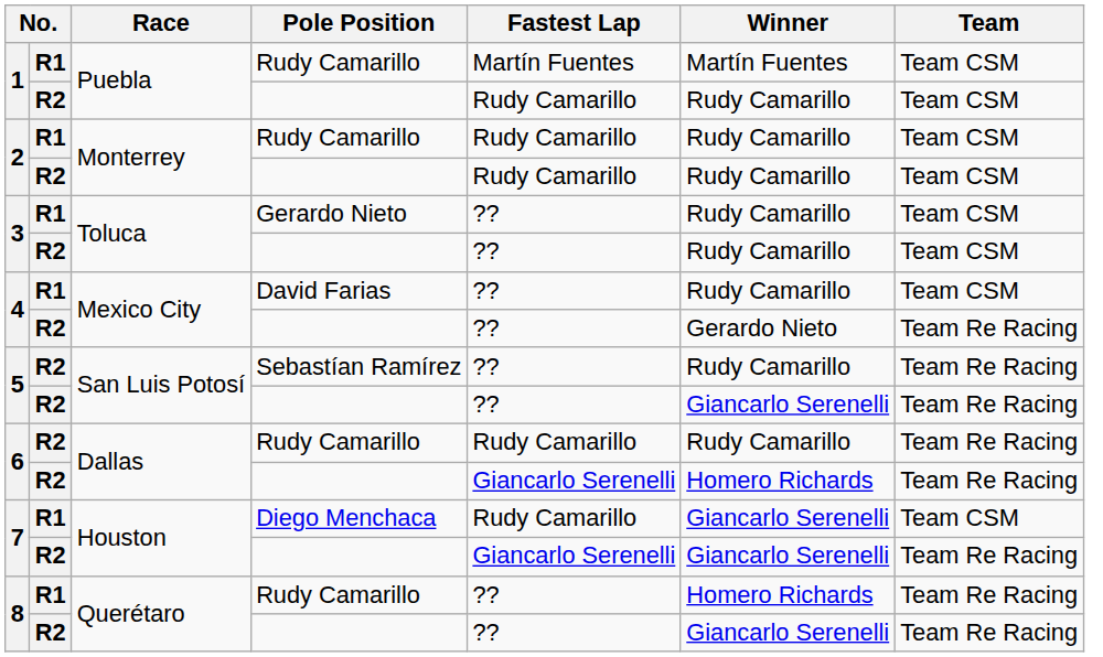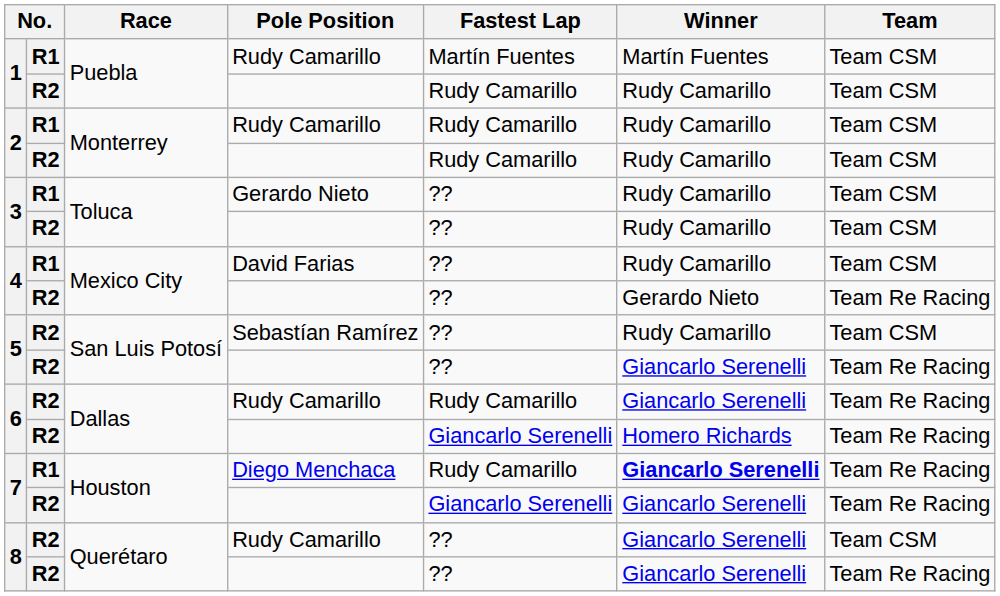5 / Sebastían Ramírez | Team: Team Re Racing -> Team CSM
6 / Rudy Camarillo | Winner: Rudy Camarillo -> Giancarlo Serenelli
7 / Diego Menchaca | Winner: normal -> bold
7 / Diego Menchaca | Team: Team CSM -> Team Re Racing
8 / Rudy Camarillo | column 2: R1 -> R2
8 / Rudy Camarillo | Winner: Homero Richards -> Giancarlo Serenelli
8 / Rudy Camarillo | Team: Team Re Racing -> Team CSM
